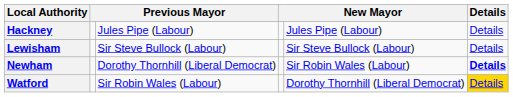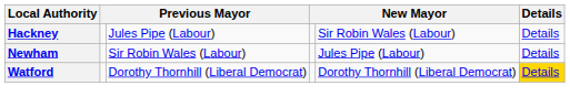Hackney | column 5: Jules Pipe (Labour) -> Sir Robin Wales (Labour)
- row: Lewisham | Sir Steve Bullock (Labour) | Sir Steve Bullock (Labour) | Details
Newham | column 3: Dorothy Thornhill (Liberal Democrat) -> Sir Robin Wales (Labour)
Newham | column 5: Sir Robin Wales (Labour) -> Jules Pipe (Labour)
Newham | Details: bold -> normal
Watford | column 3: Sir Robin Wales (Labour) -> Dorothy Thornhill (Liberal Democrat)
